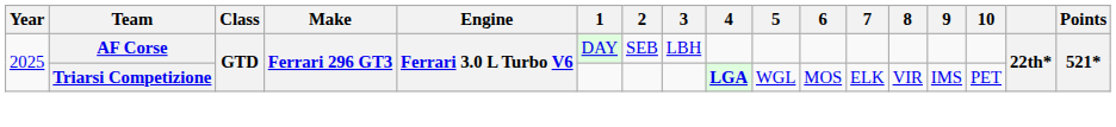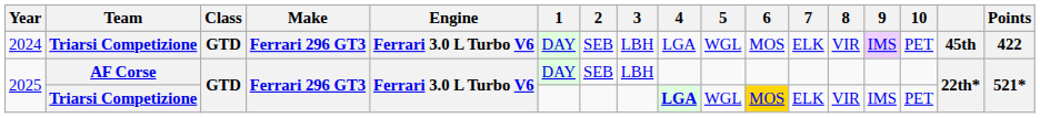+ row: 2024 | Triarsi Competizione | GTD | Ferrari 296 GT3 | Ferrari 3.0 L Turbo V6 | DAY | SEB | LBH | LGA | WGL | MOS | ELK | VIR | IMS | PET | 45th | 422
2025 / Triarsi Competizione | 6: no background -> gold background
